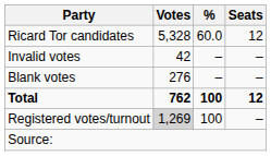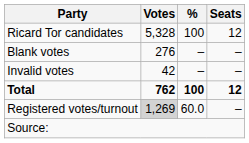Ricard Tor candidates | %: 60.0 -> 100
rows swapped: Blank votes <-> Invalid votes
Registered votes/turnout | %: 100 -> 60.0
